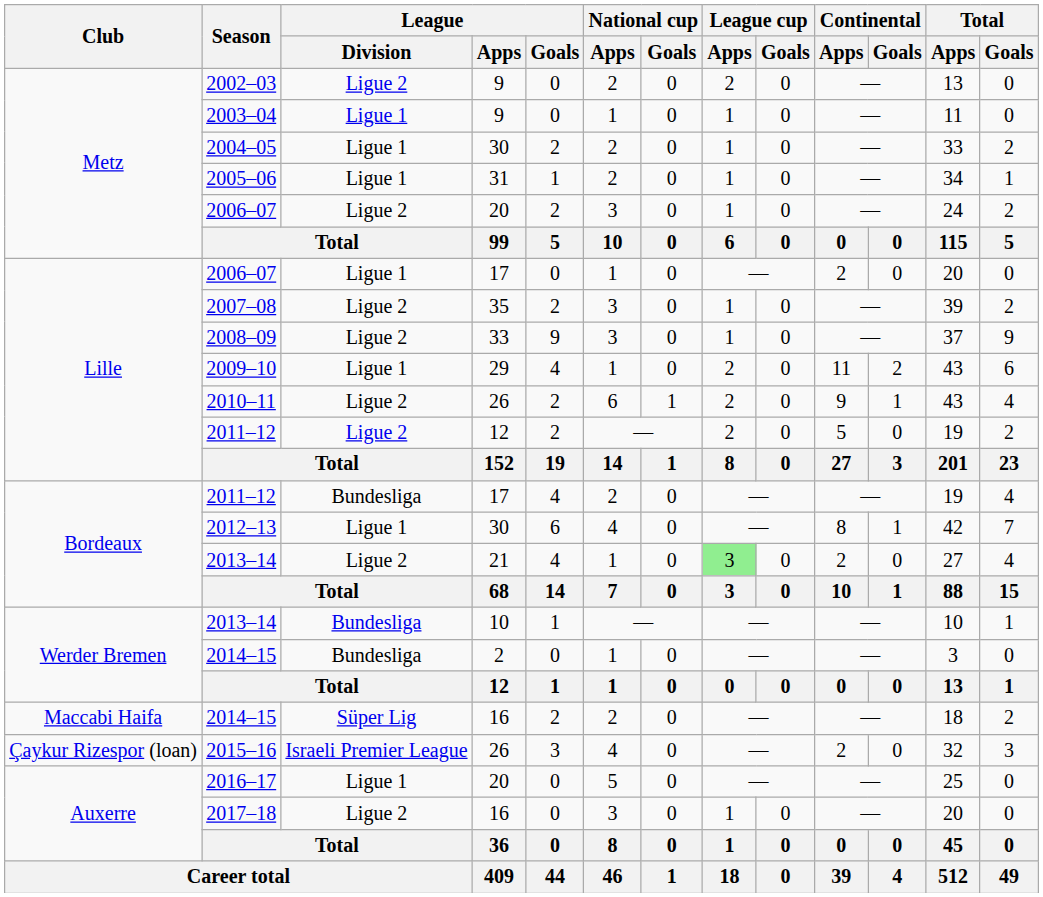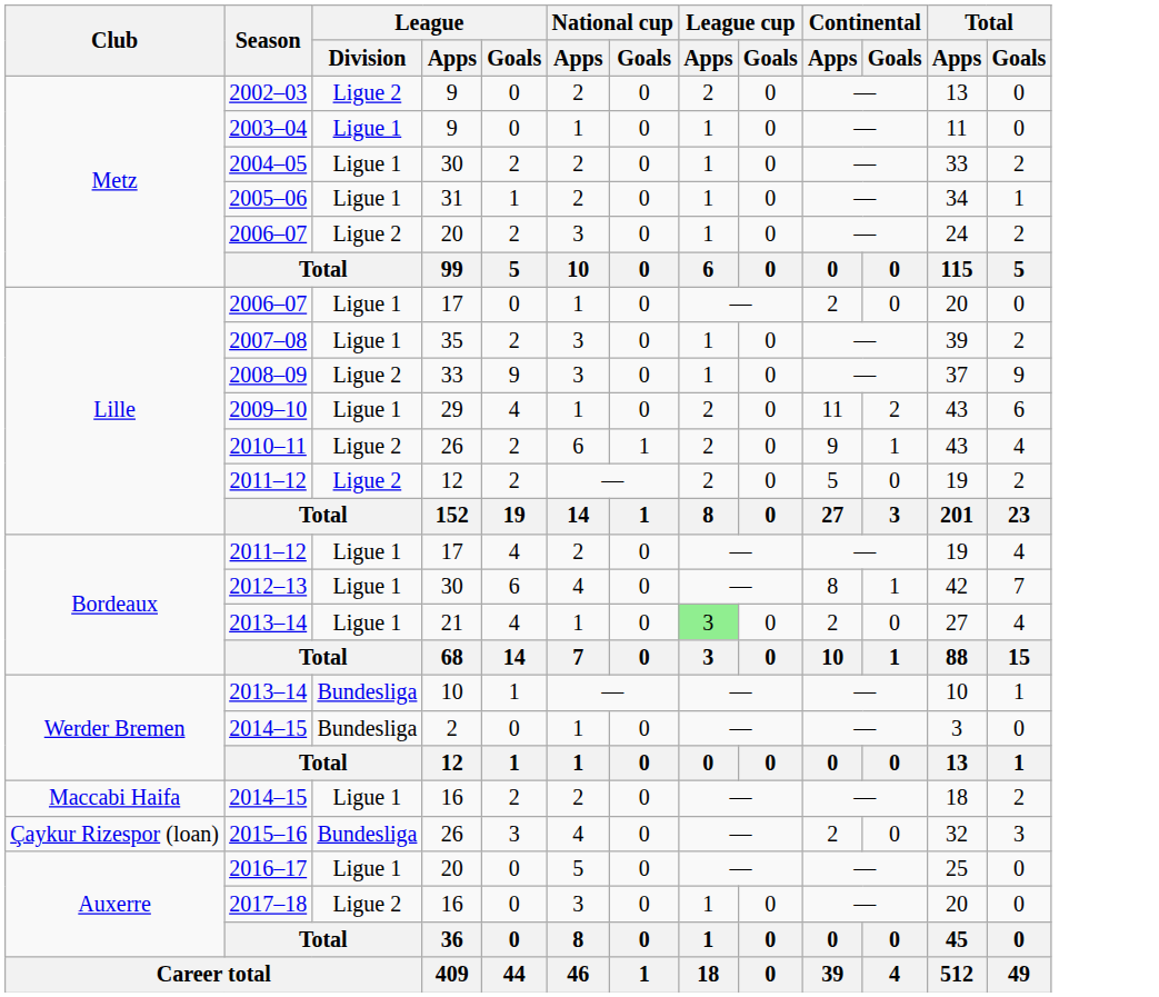2007–08 | League / Division: Ligue 2 -> Ligue 1
2011–12 / 17 | League / Division: Bundesliga -> Ligue 1
2013–14 / 21 | League / Division: Ligue 2 -> Ligue 1
2014–15 / 16 | League / Division: Süper Lig -> Ligue 1
2015–16 | League / Division: Israeli Premier League -> Bundesliga
